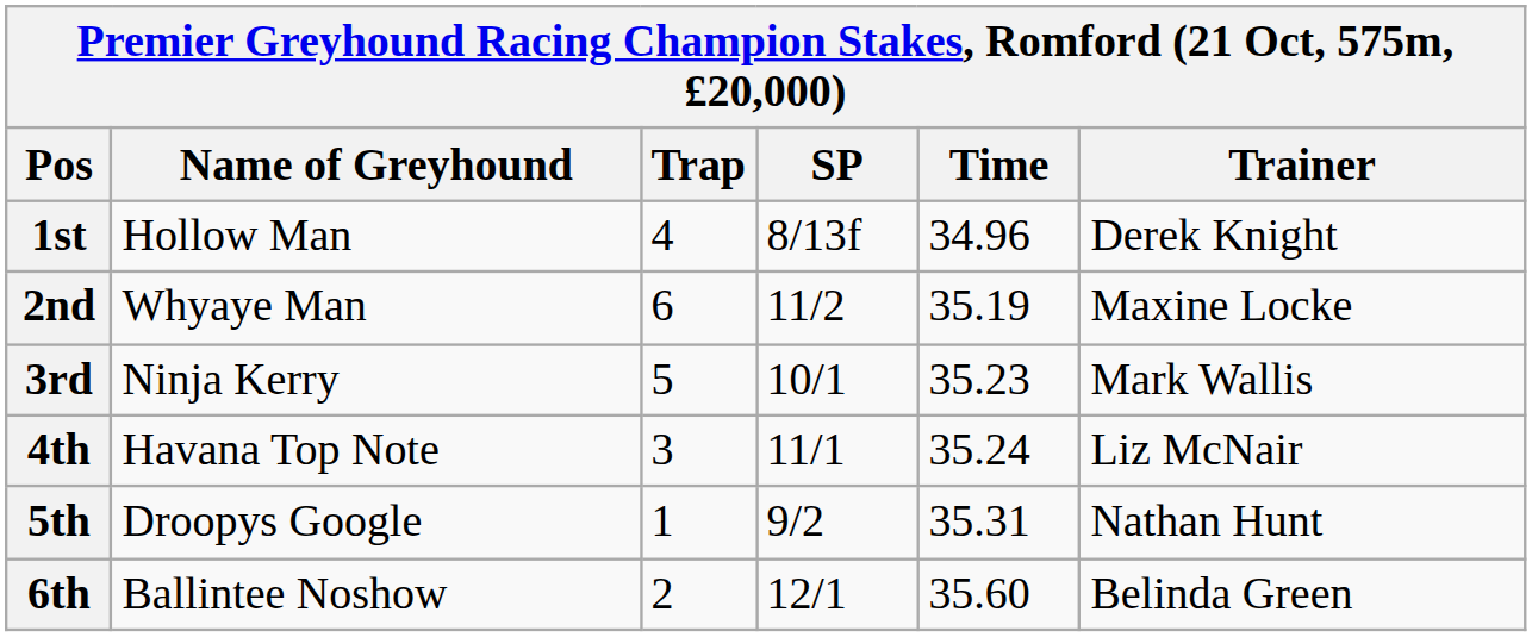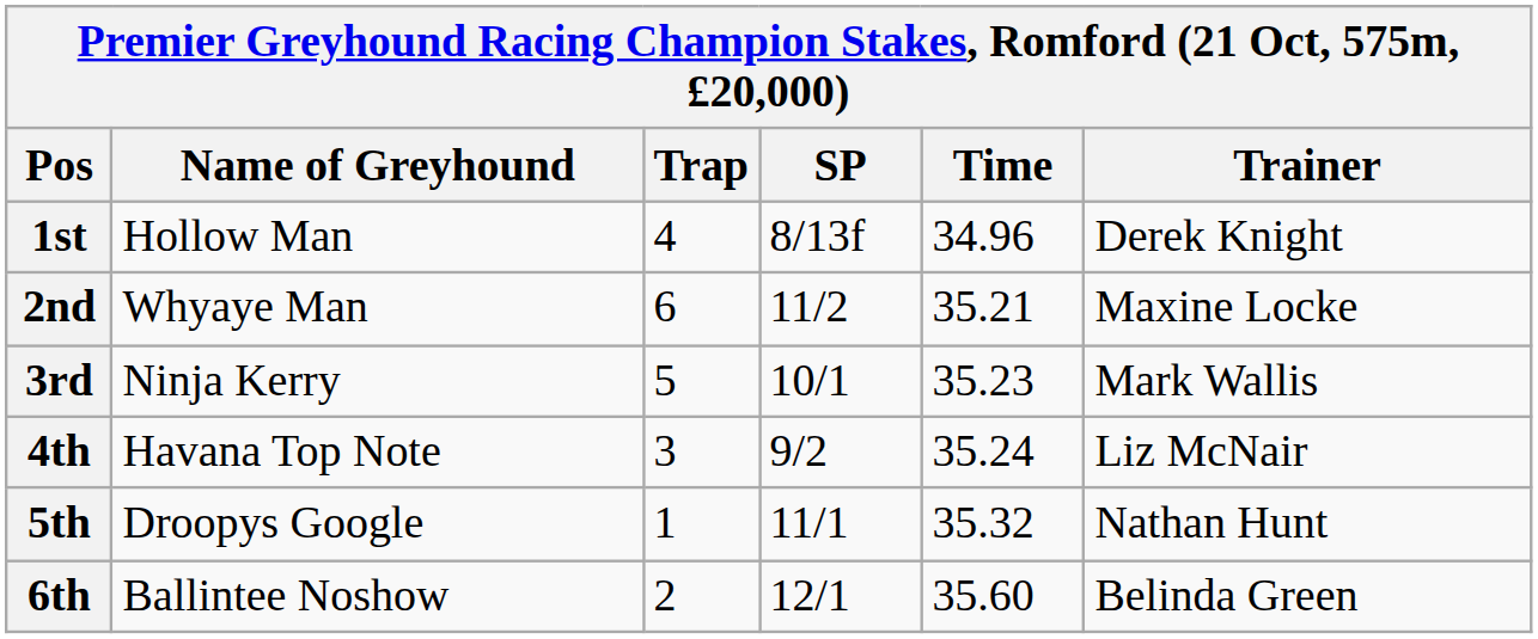2nd | Time: 35.19 -> 35.21
4th | SP: 11/1 -> 9/2
5th | SP: 9/2 -> 11/1
5th | Time: 35.31 -> 35.32
